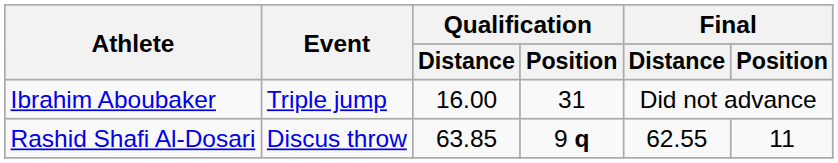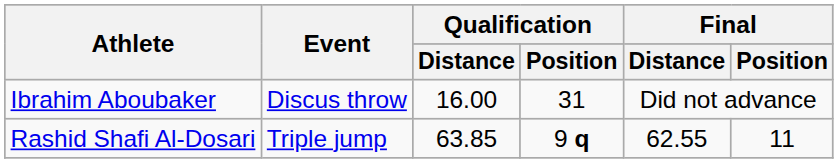Ibrahim Aboubaker | Event: Triple jump -> Discus throw
Rashid Shafi Al-Dosari | Event: Discus throw -> Triple jump
